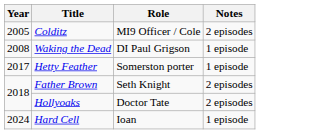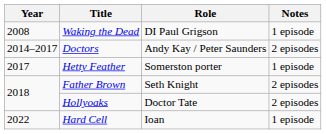- row: 2005 | Colditz | MI9 Officer / Cole | 2 episodes
+ row: 2014–2017 | Doctors | Andy Kay / Peter Saunders | 2 episodes
Hard Cell | Year: 2024 -> 2022
